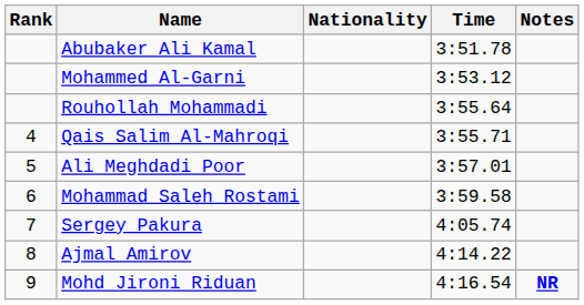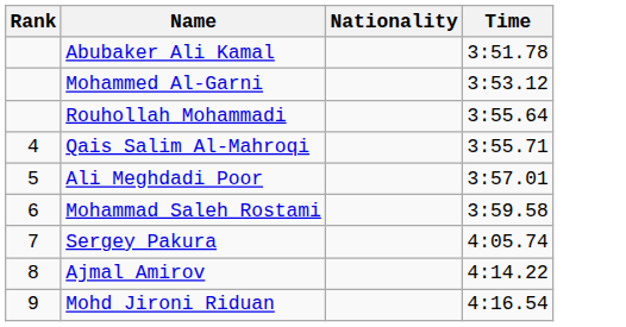- column: Notes | NR
